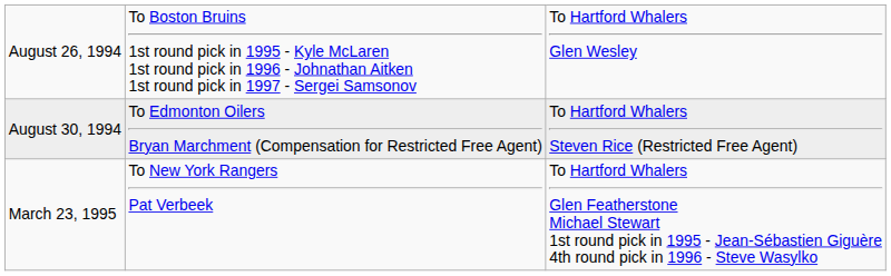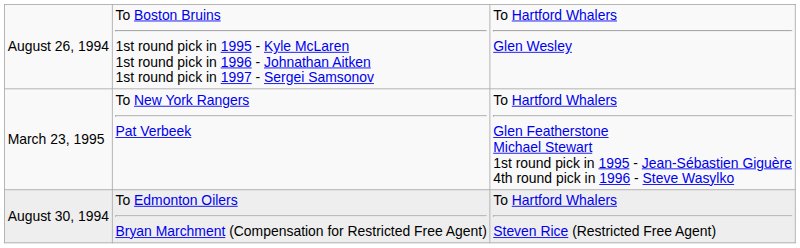rows swapped: August 30, 1994 <-> March 23, 1995
